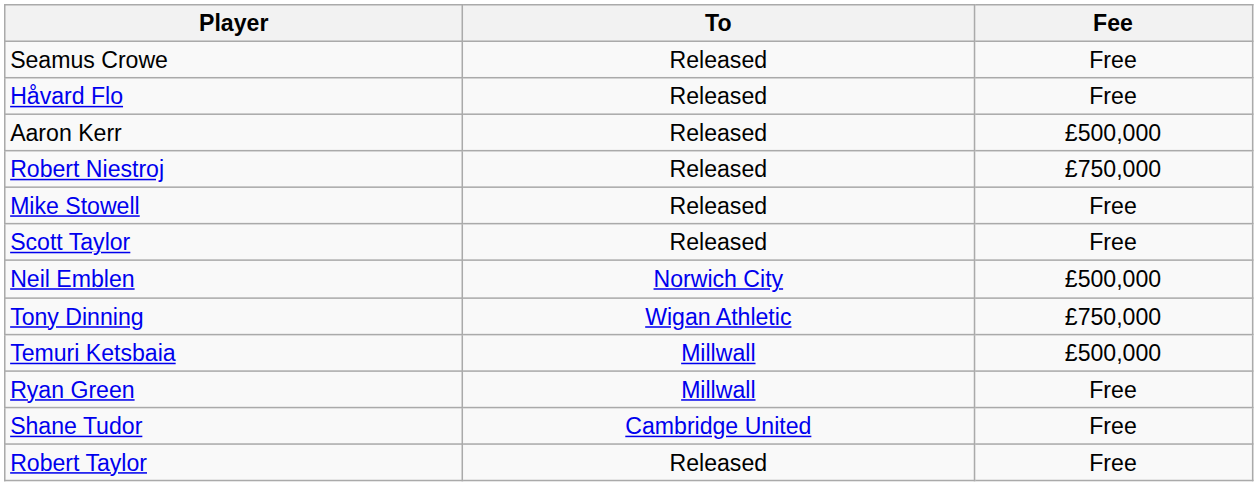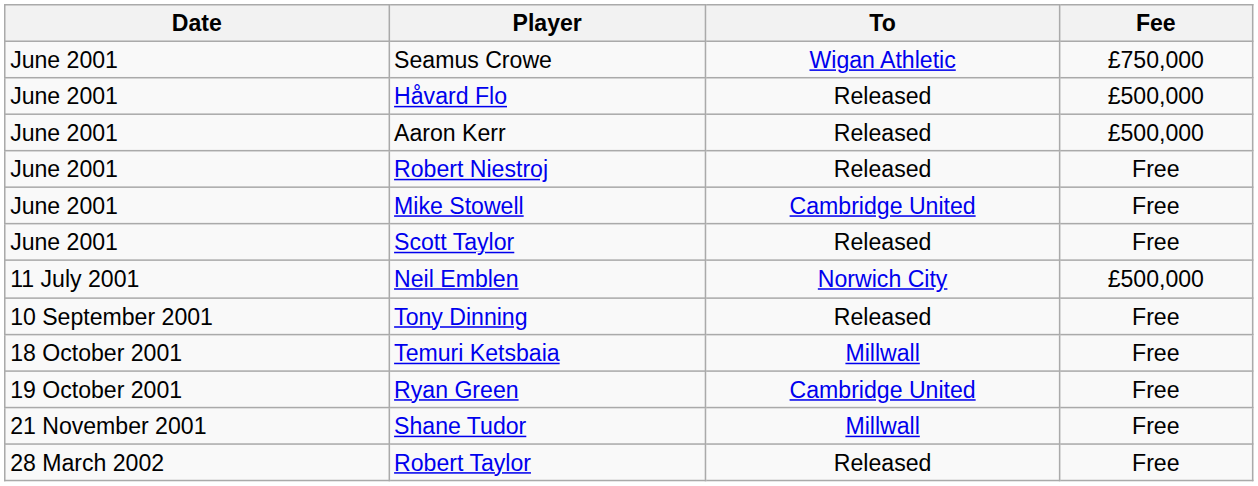+ column: Date | June 2001 | June 2001 | June 2001 | June 2001 | June 2001 | June 2001 | 11 July 2001 | 10 September 2001 | 18 October 2001 | 19 October 2001 | 21 November 2001 | 28 March 2002
Seamus Crowe | To: Released -> Wigan Athletic
Seamus Crowe | Fee: Free -> £750,000
Håvard Flo | Fee: Free -> £500,000
Robert Niestroj | Fee: £750,000 -> Free
Mike Stowell | To: Released -> Cambridge United
Tony Dinning | To: Wigan Athletic -> Released
Tony Dinning | Fee: £750,000 -> Free
Temuri Ketsbaia | Fee: £500,000 -> Free
Ryan Green | To: Millwall -> Cambridge United
Shane Tudor | To: Cambridge United -> Millwall
